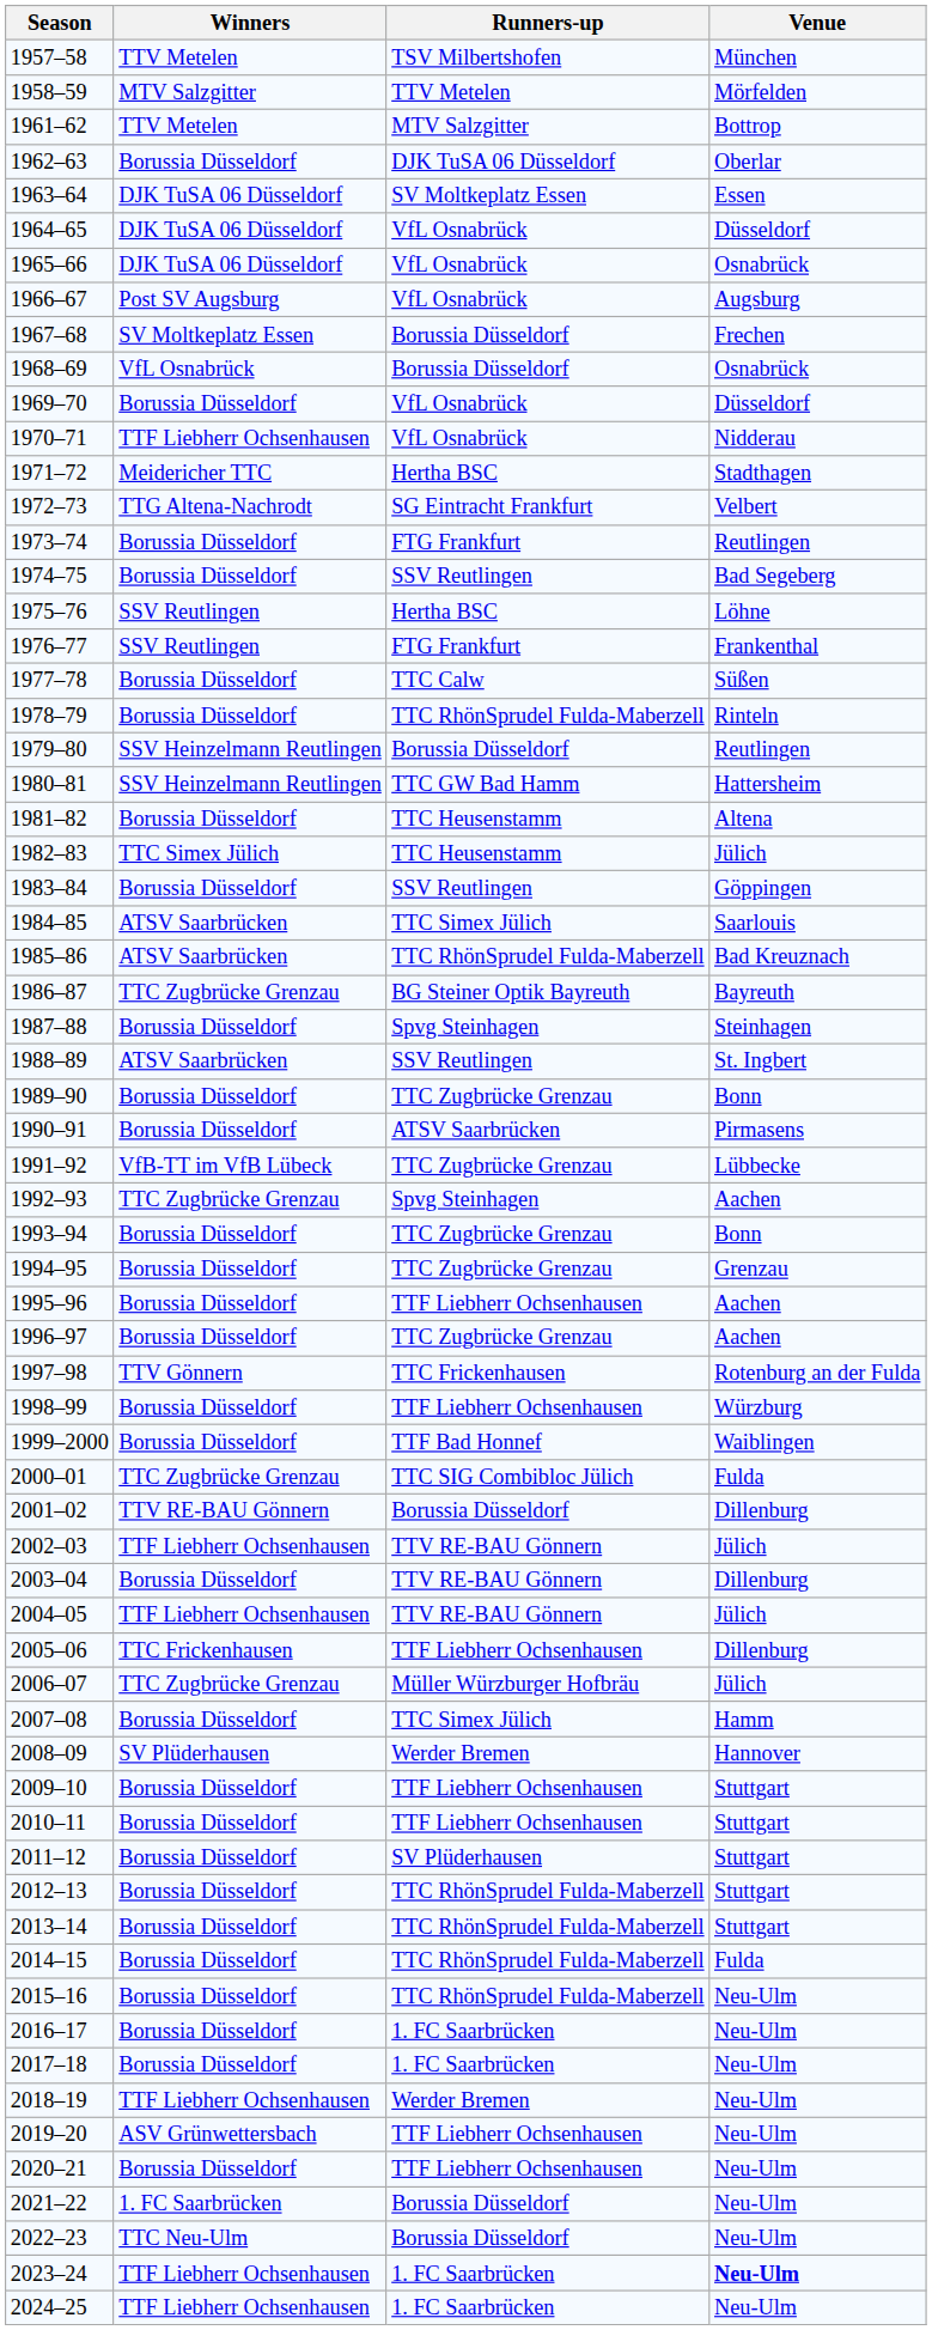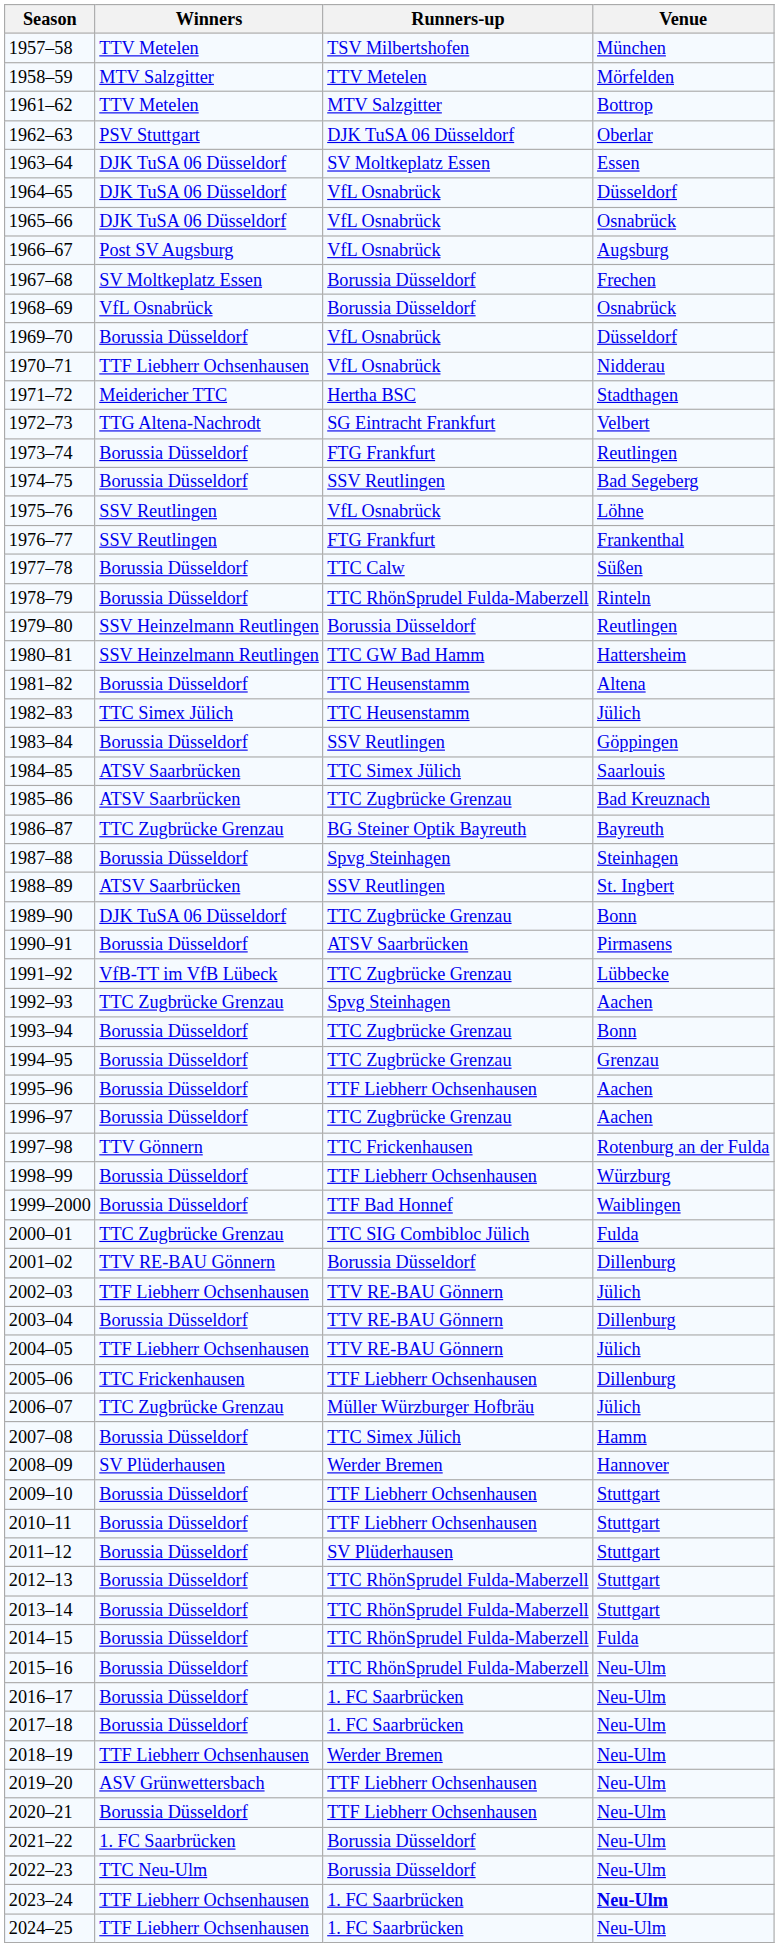1962–63 | Winners: Borussia Düsseldorf -> PSV Stuttgart
1975–76 | Runners-up: Hertha BSC -> VfL Osnabrück
1985–86 | Runners-up: TTC RhönSprudel Fulda-Maberzell -> TTC Zugbrücke Grenzau
1989–90 | Winners: Borussia Düsseldorf -> DJK TuSA 06 Düsseldorf
